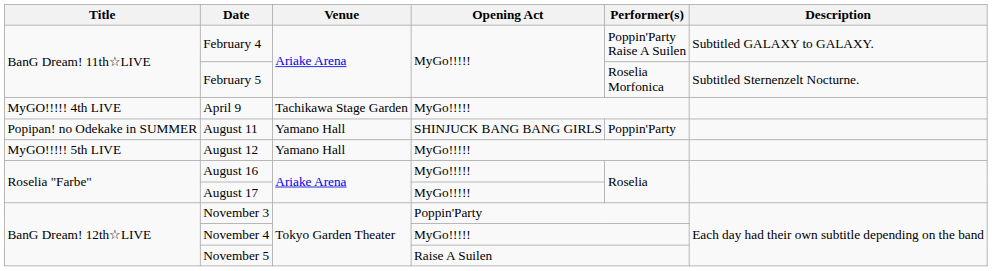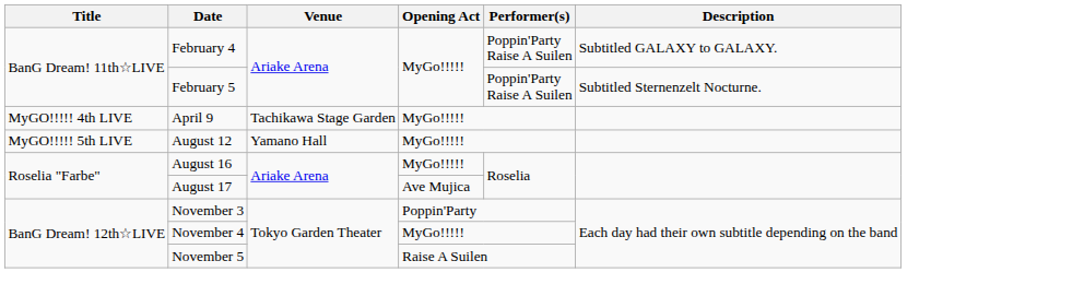February 5 | Performer(s): Roselia Morfonica -> Poppin'Party Raise A Suilen
- row: Popipan! no Odekake in SUMMER | August 11 | Yamano Hall | SHINJUCK BANG BANG GIRLS | Poppin'Party
August 17 | Opening Act: MyGo!!!!! -> Ave Mujica
